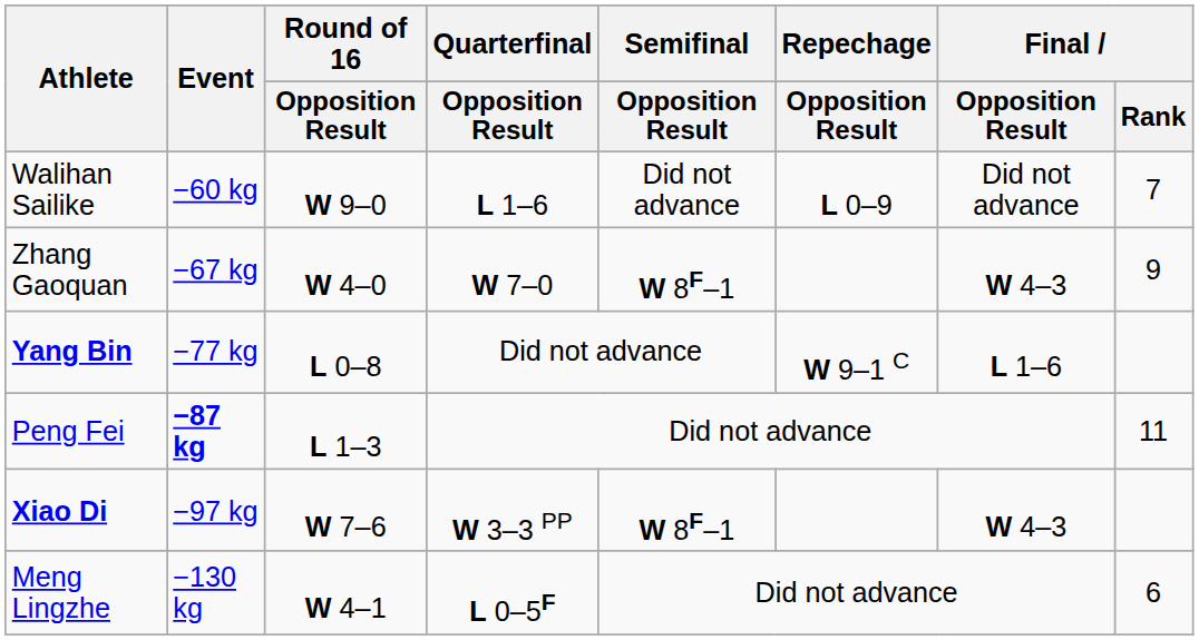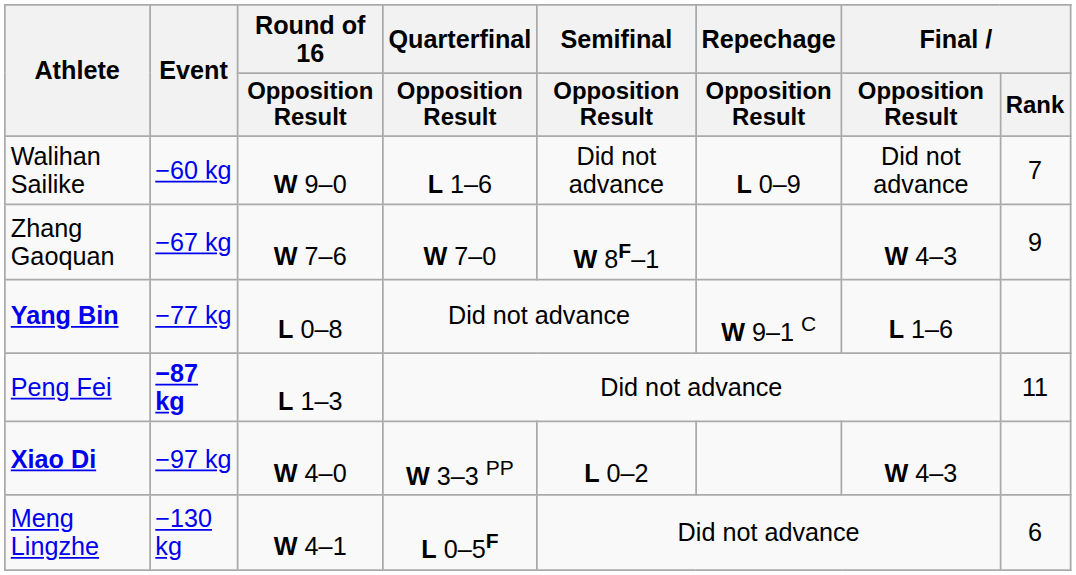Zhang Gaoquan | Round of 16 / Opposition Result: W 4–0 -> W 7–6
Xiao Di | Round of 16 / Opposition Result: W 7–6 -> W 4–0
Xiao Di | Semifinal / Opposition Result: W 8F–1 -> L 0–2
